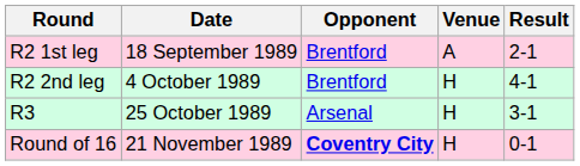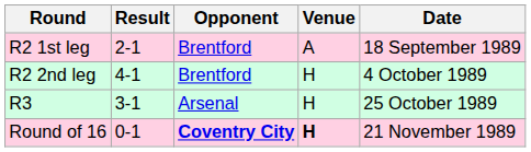columns swapped: Date <-> Result
Round of 16 | Venue: normal -> bold
